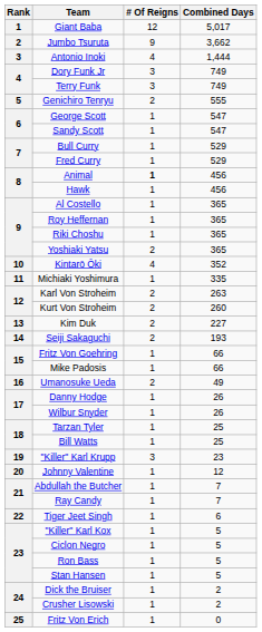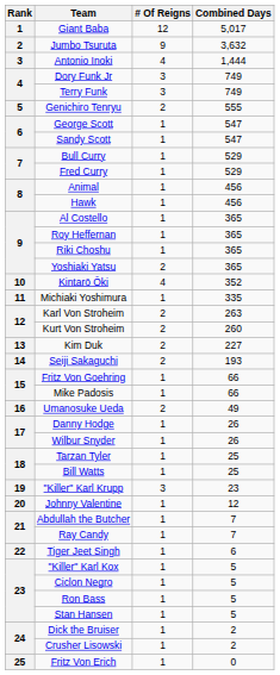Jumbo Tsuruta | Combined Days: 3,662 -> 3,632
Animal | # Of Reigns: bold -> normal
